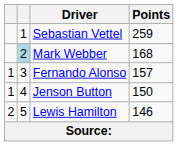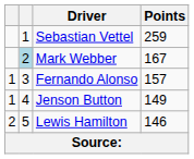Mark Webber | Points: 168 -> 167
Jenson Button | Points: 150 -> 149
